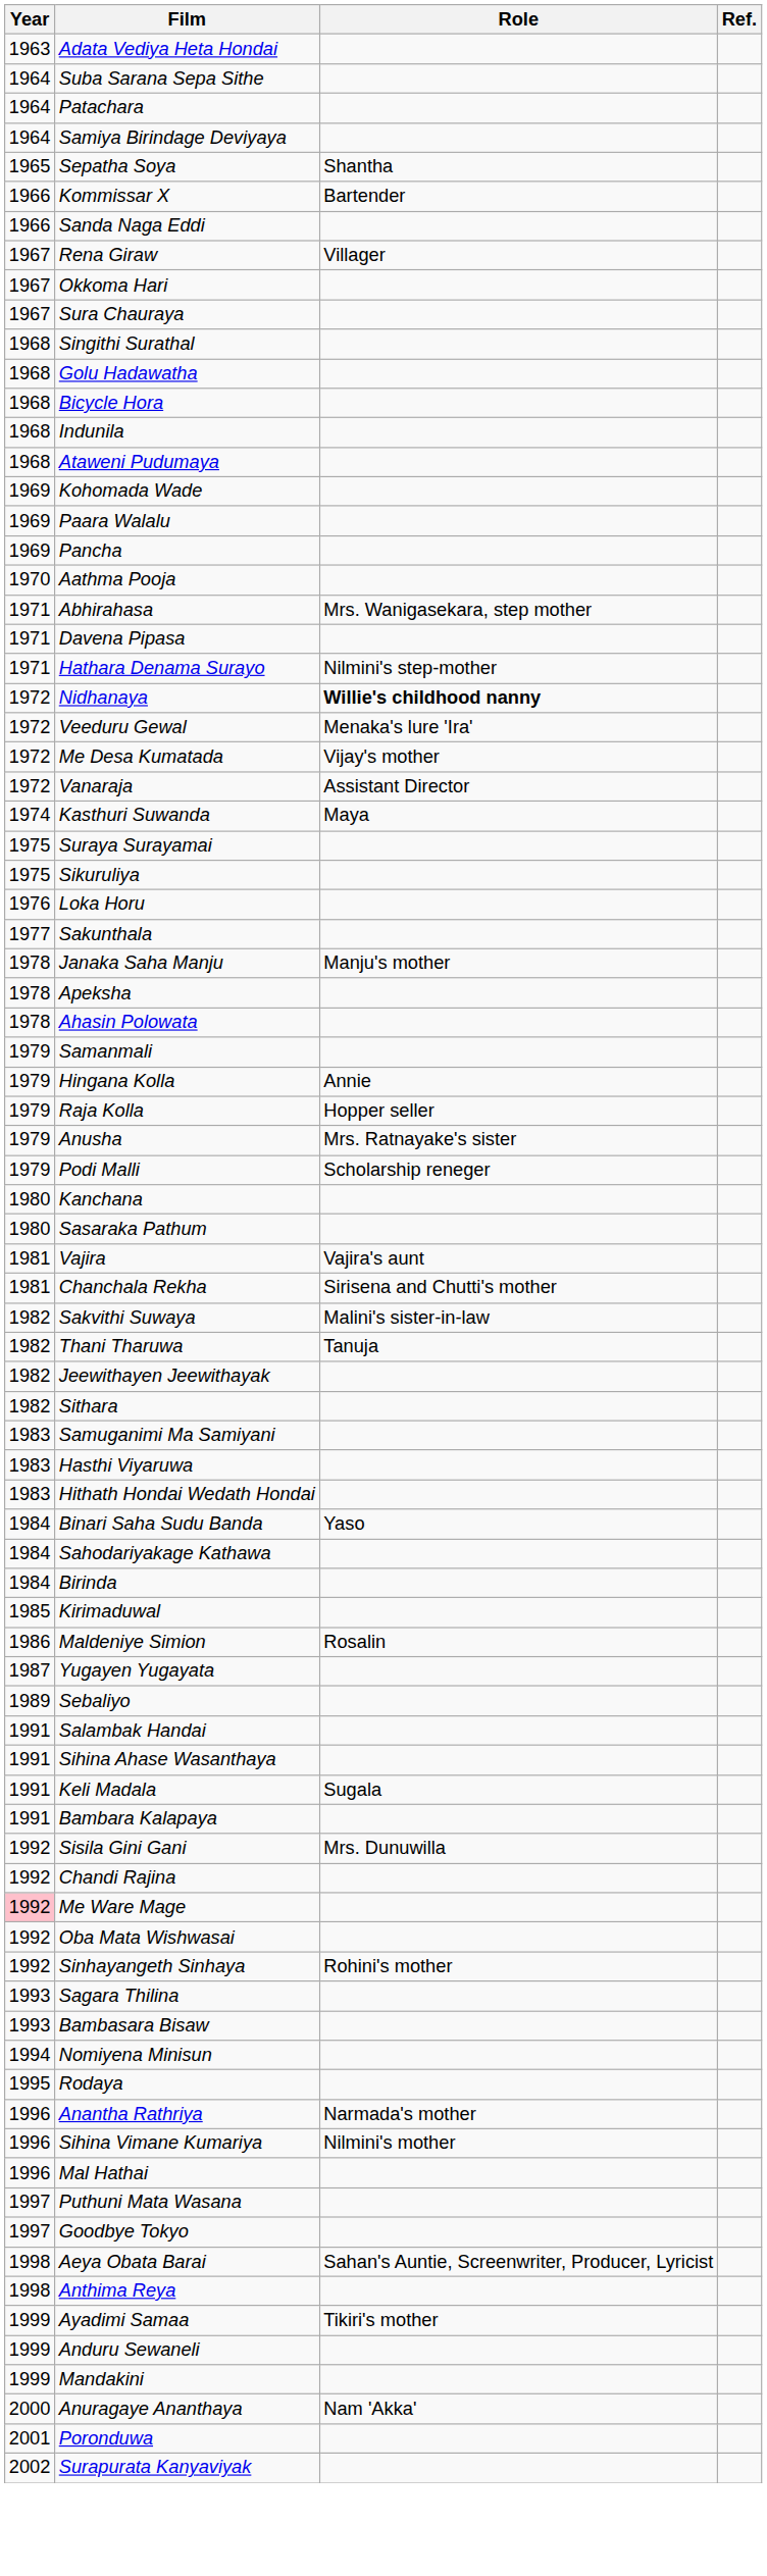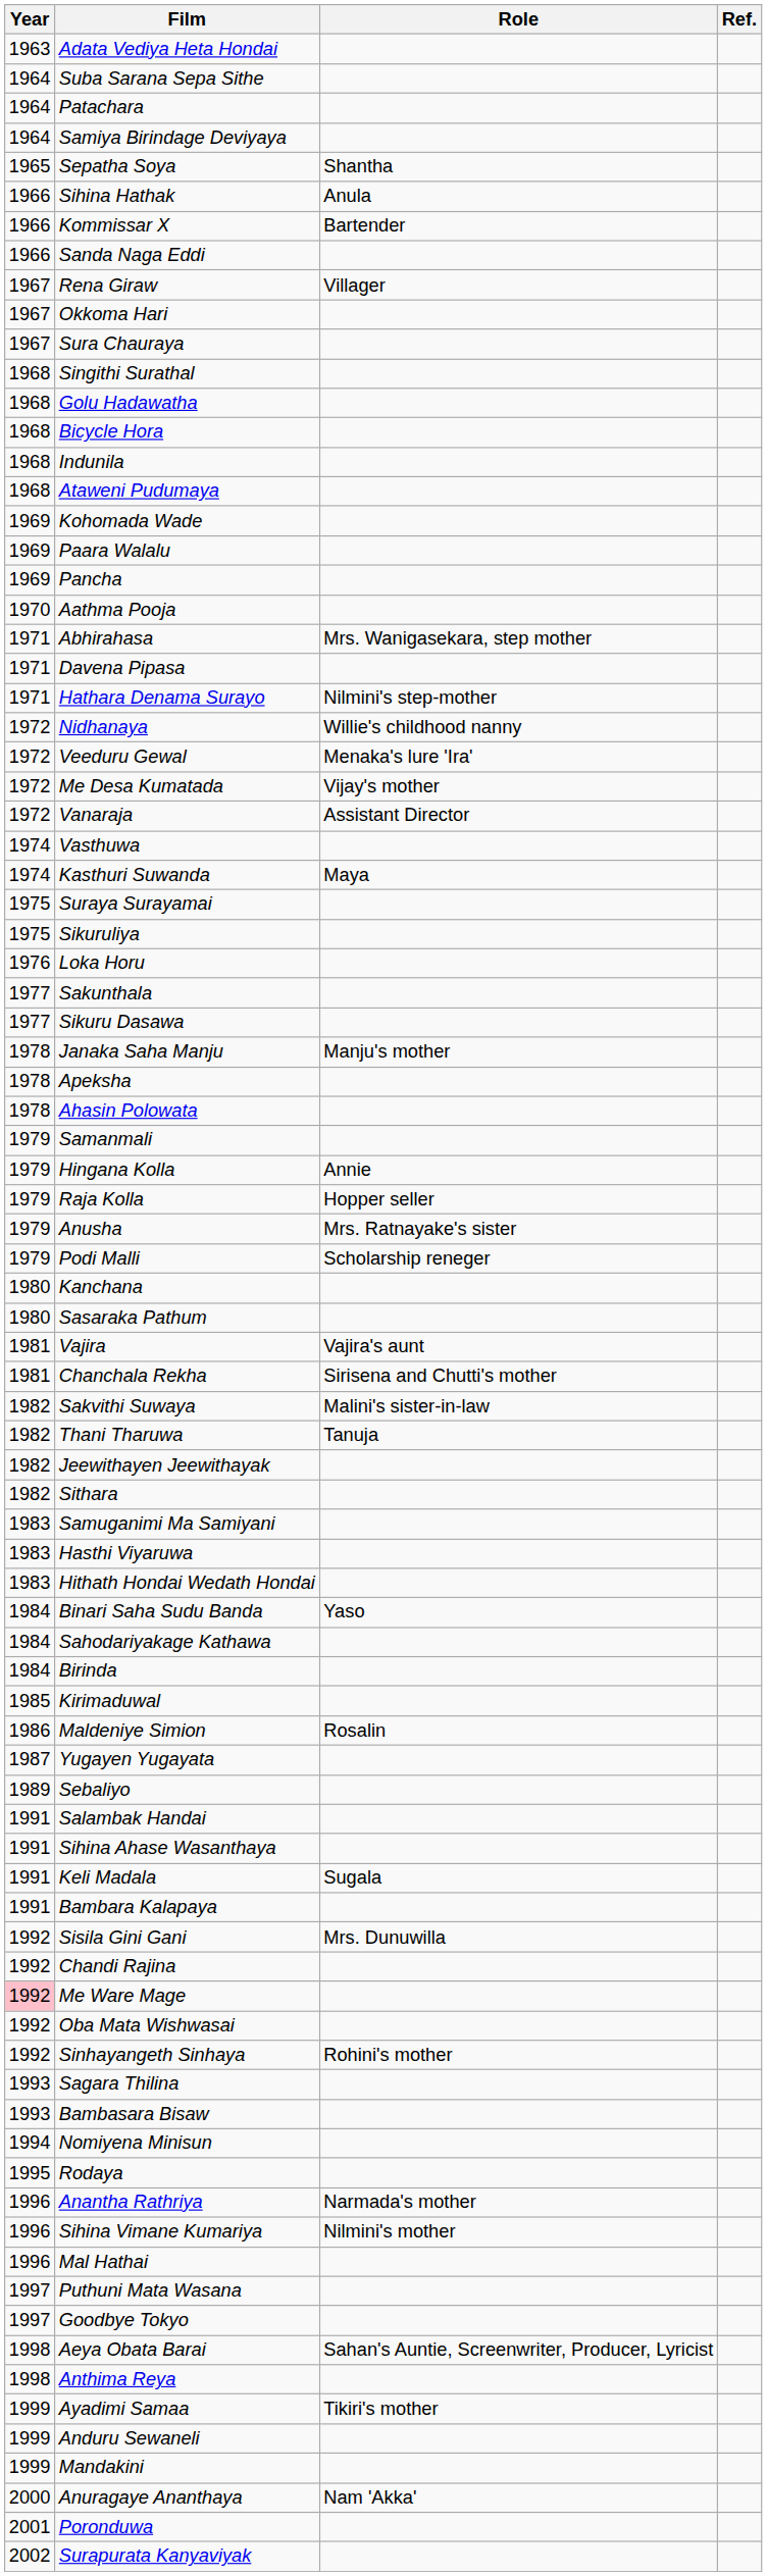+ row: 1966 | Sihina Hathak | Anula
Nidhanaya | Role: bold -> normal
+ row: 1974 | Vasthuwa
+ row: 1977 | Sikuru Dasawa
